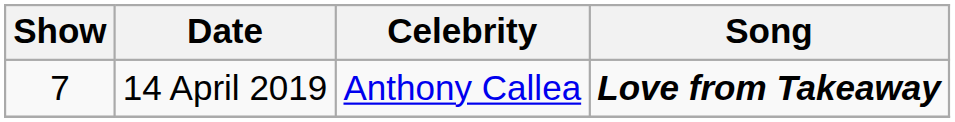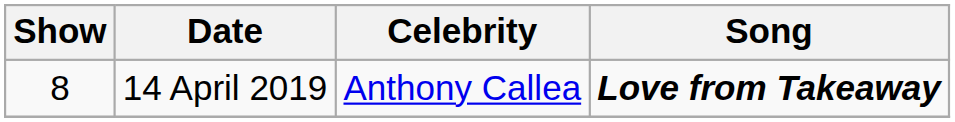14 April 2019 | Show: 7 -> 8
